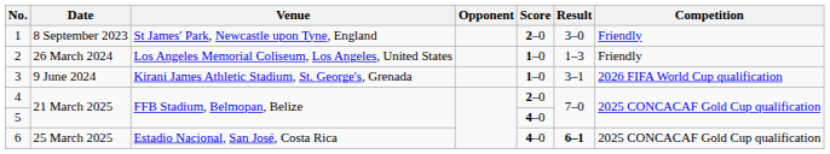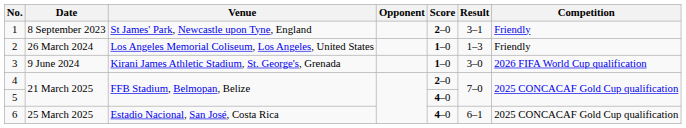1 | Result: 3–0 -> 3–1
3 | Result: 3–1 -> 3–0
6 | Result: bold -> normal
